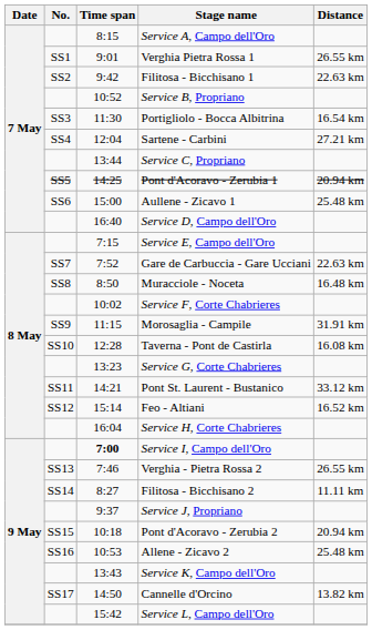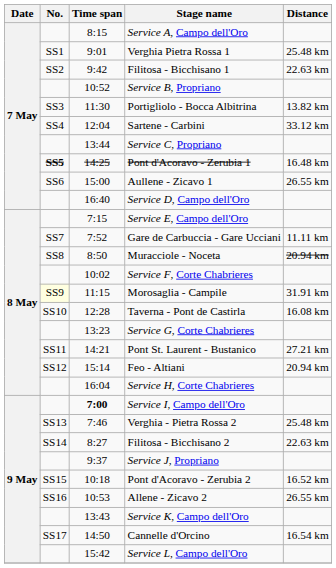Verghia Pietra Rossa 1 | Distance: 26.55 km -> 25.48 km
Portigliolo - Bocca Albitrina | Distance: 16.54 km -> 13.82 km
Sartene - Carbini | Distance: 27.21 km -> 33.12 km
Pont d'Acoravo - Zerubia 1 | No.: normal -> bold
Pont d'Acoravo - Zerubia 1 | Distance: 20.94 km -> 16.48 km
Aullene - Zicavo 1 | Distance: 25.48 km -> 26.55 km
Gare de Carbuccia - Gare Ucciani | Distance: 22.63 km -> 11.11 km
Muracciole - Noceta | Distance: 16.48 km -> 20.94 km
Morosaglia - Campile | No.: no background -> lightyellow background
Pont St. Laurent - Bustanico | Distance: 33.12 km -> 27.21 km
Feo - Altiani | Distance: 16.52 km -> 20.94 km
Verghia - Pietra Rossa 2 | Distance: 26.55 km -> 25.48 km
Filitosa - Bicchisano 2 | Distance: 11.11 km -> 22.63 km
Pont d'Acoravo - Zerubia 2 | Distance: 20.94 km -> 16.52 km
Allene - Zicavo 2 | Distance: 25.48 km -> 26.55 km
Cannelle d'Orcino | Distance: 13.82 km -> 16.54 km
